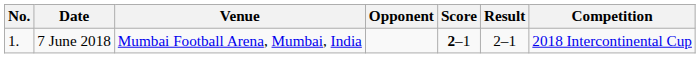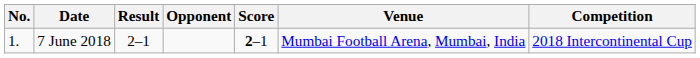columns swapped: Venue <-> Result
